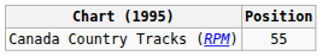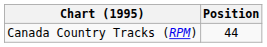Canada Country Tracks (RPM) | Position: 55 -> 44
